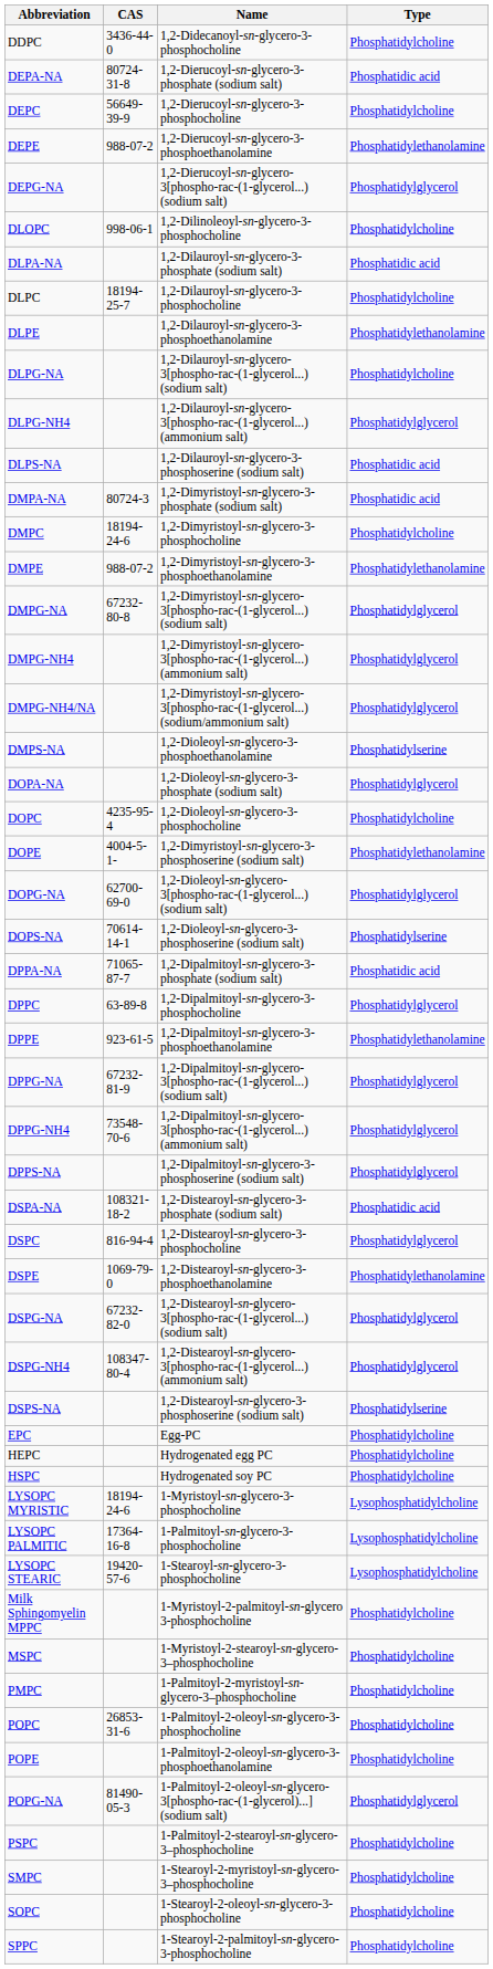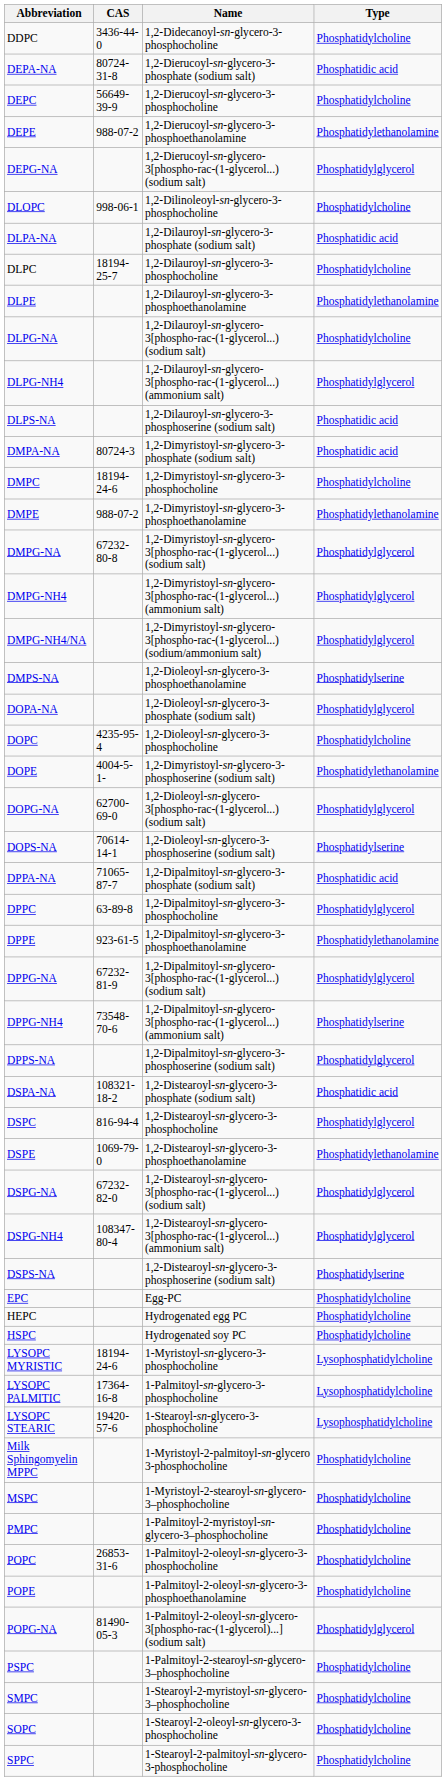DPPG-NH4 | Type: Phosphatidylglycerol -> Phosphatidylserine
